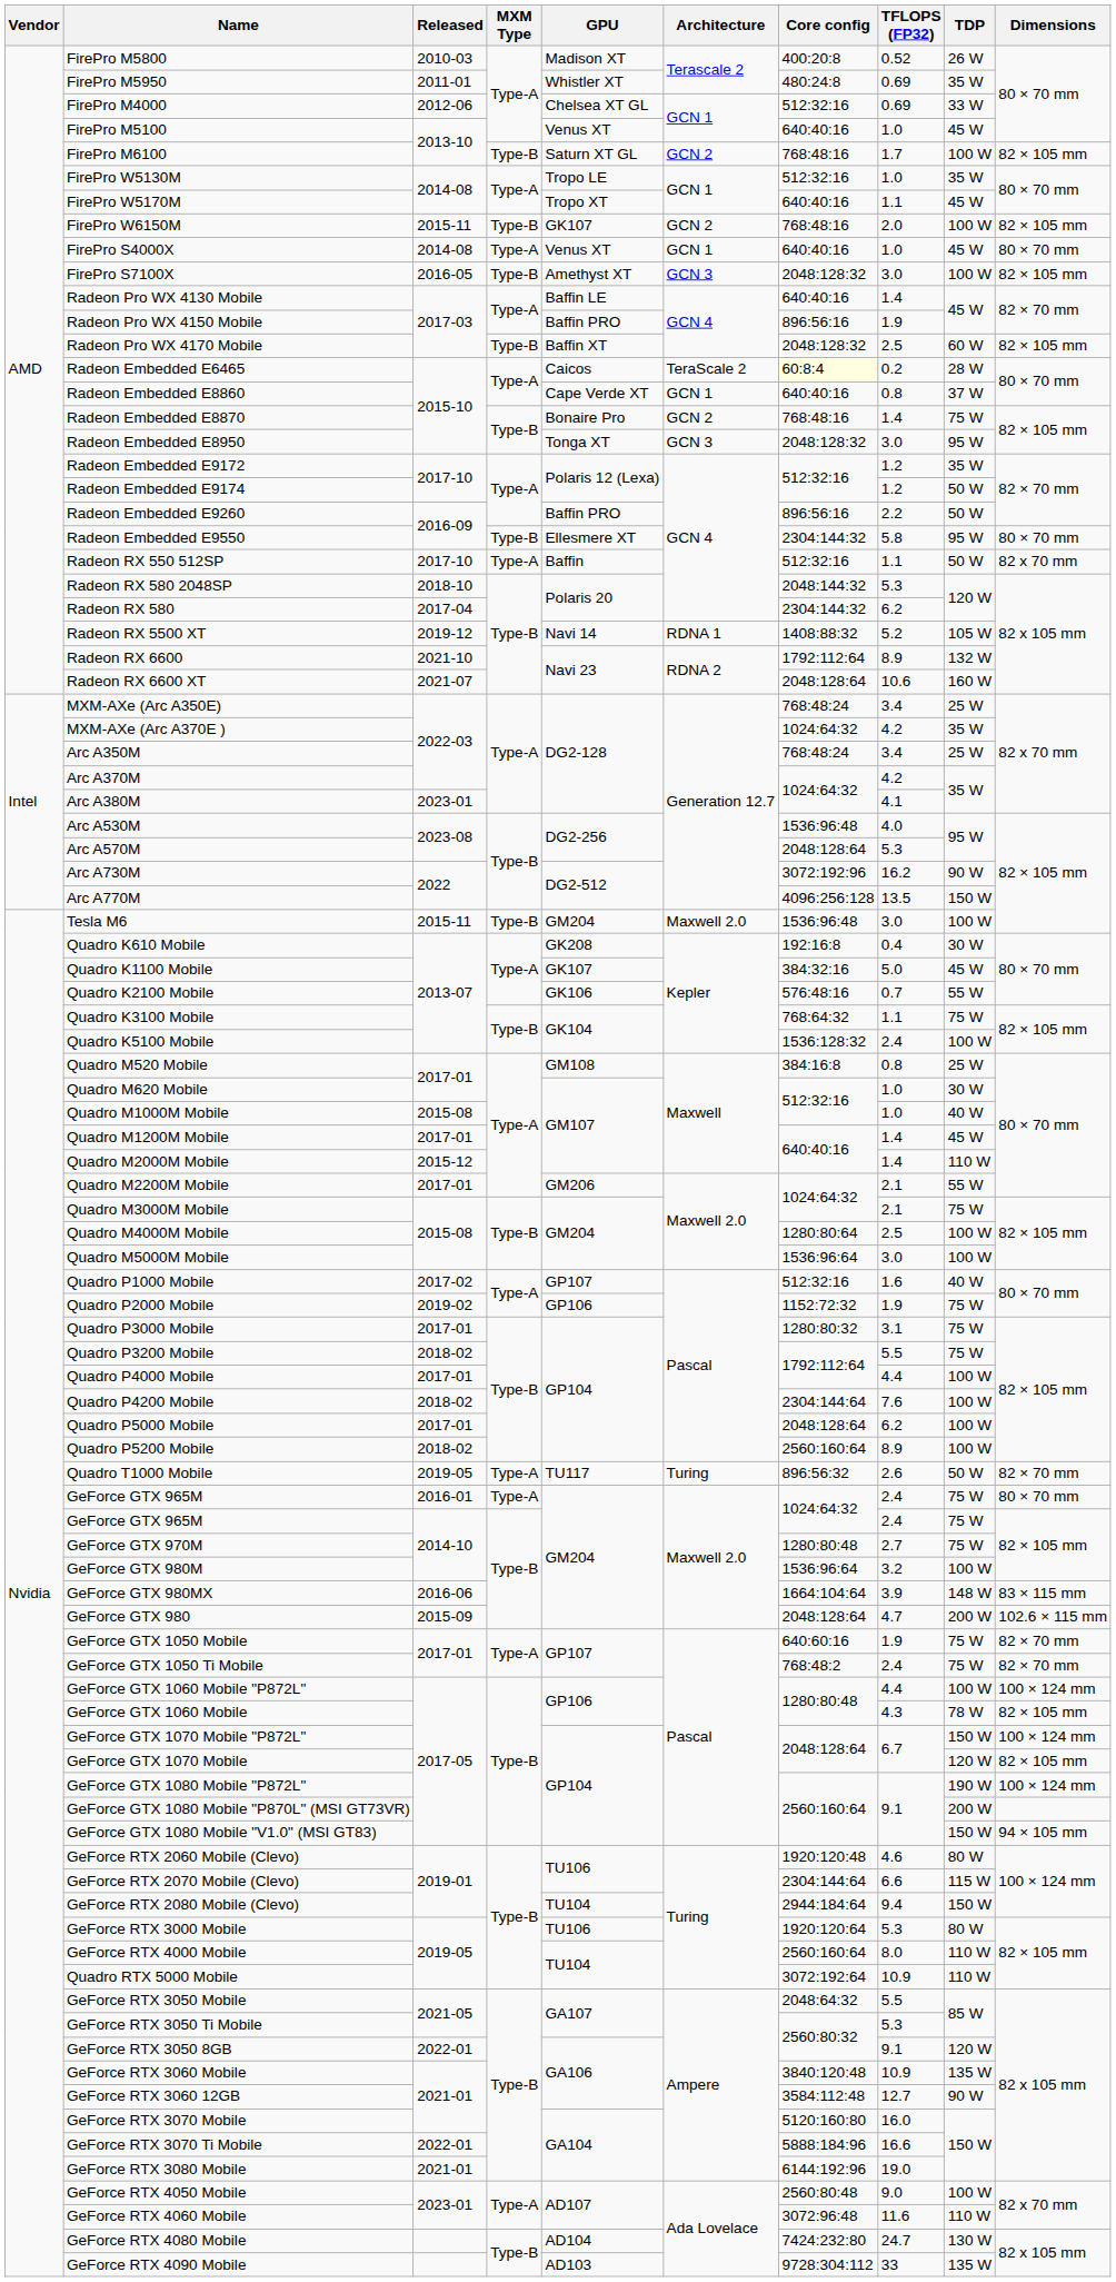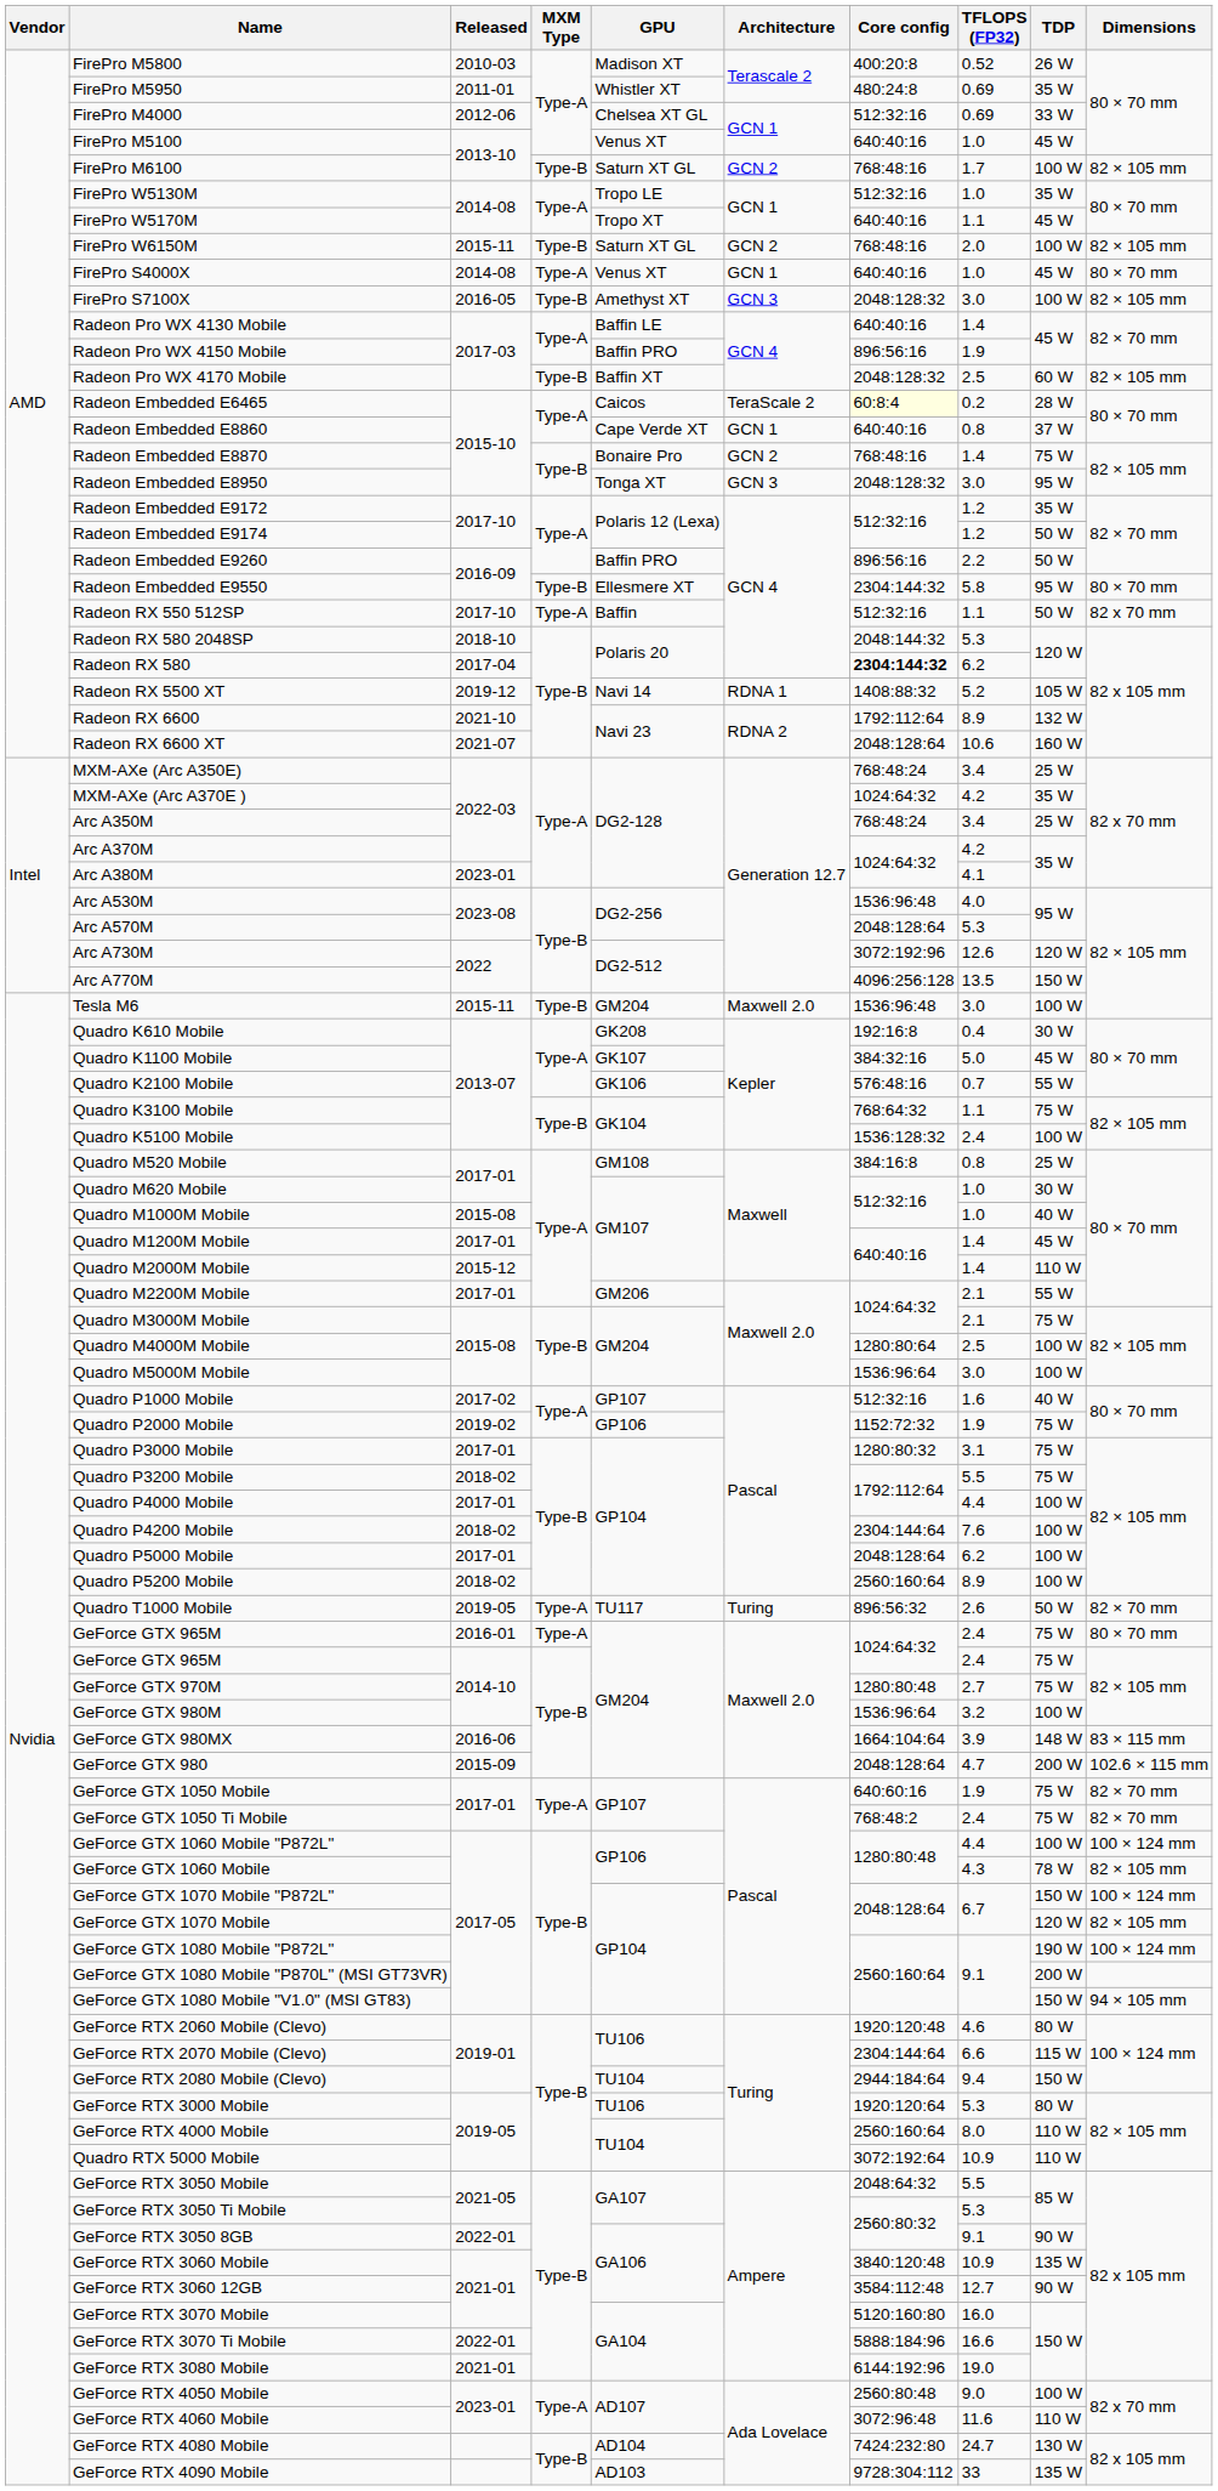FirePro W6150M | GPU: GK107 -> Saturn XT GL
Radeon RX 580 | Core config: normal -> bold
Arc A730M | TFLOPS (FP32): 16.2 -> 12.6
Arc A730M | TDP: 90 W -> 120 W
GeForce RTX 3050 8GB | TDP: 120 W -> 90 W
